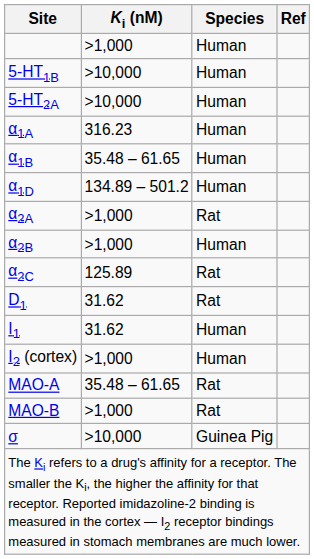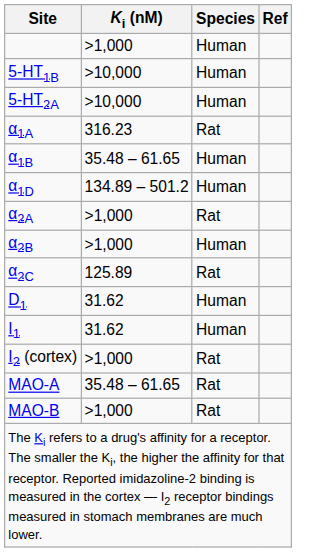α1A | Species: Human -> Rat
D1 | Species: Rat -> Human
I2 (cortex) | Species: Human -> Rat
- row: σ | >10,000 | Guinea Pig
